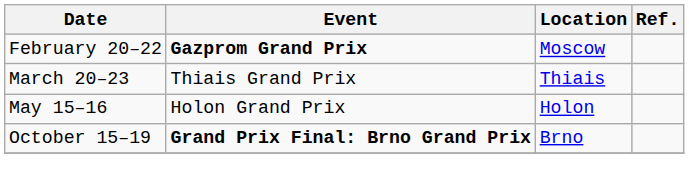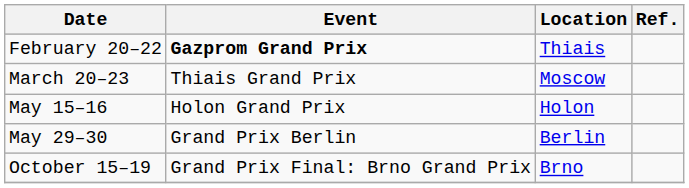February 20–22 | Location: Moscow -> Thiais
March 20–23 | Location: Thiais -> Moscow
+ row: May 29–30 | Grand Prix Berlin | Berlin
October 15–19 | Event: bold -> normal
